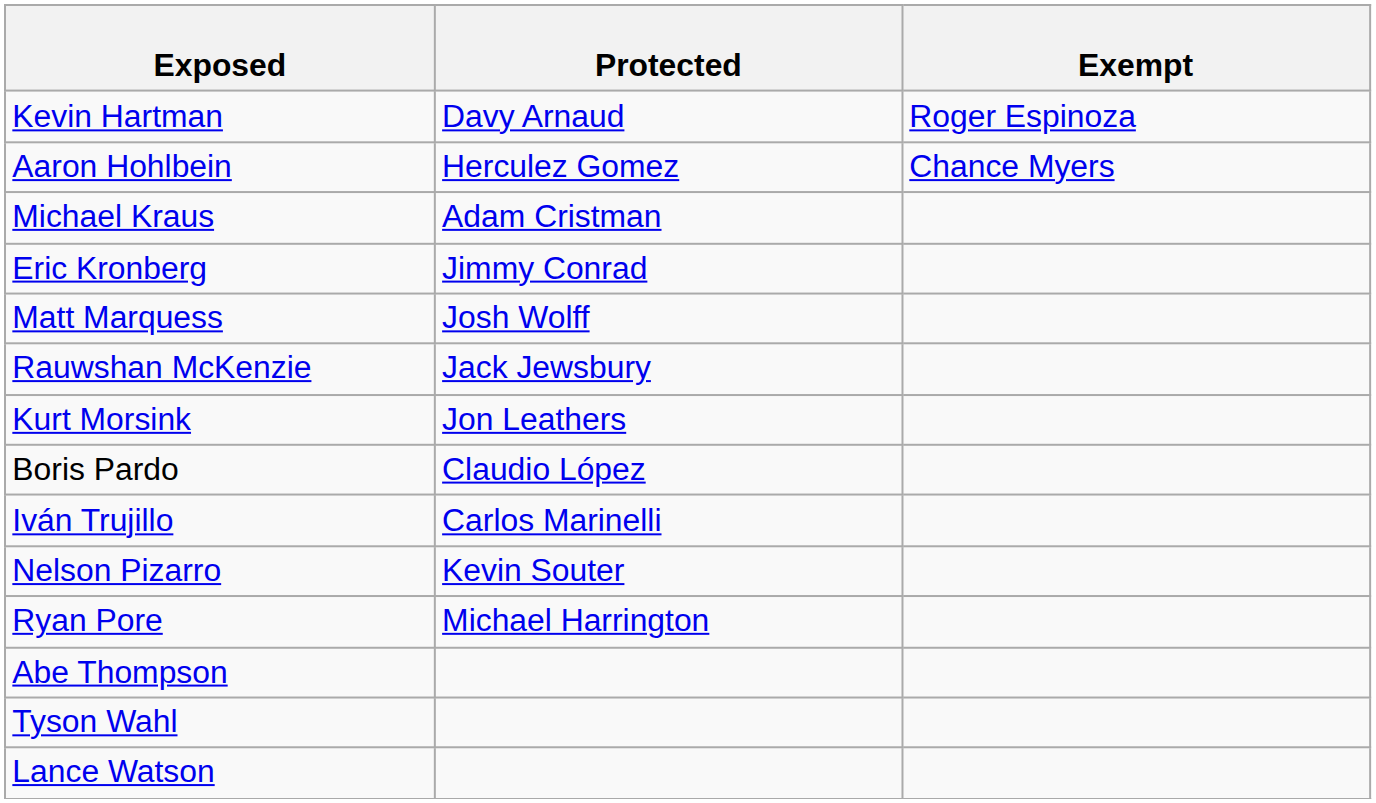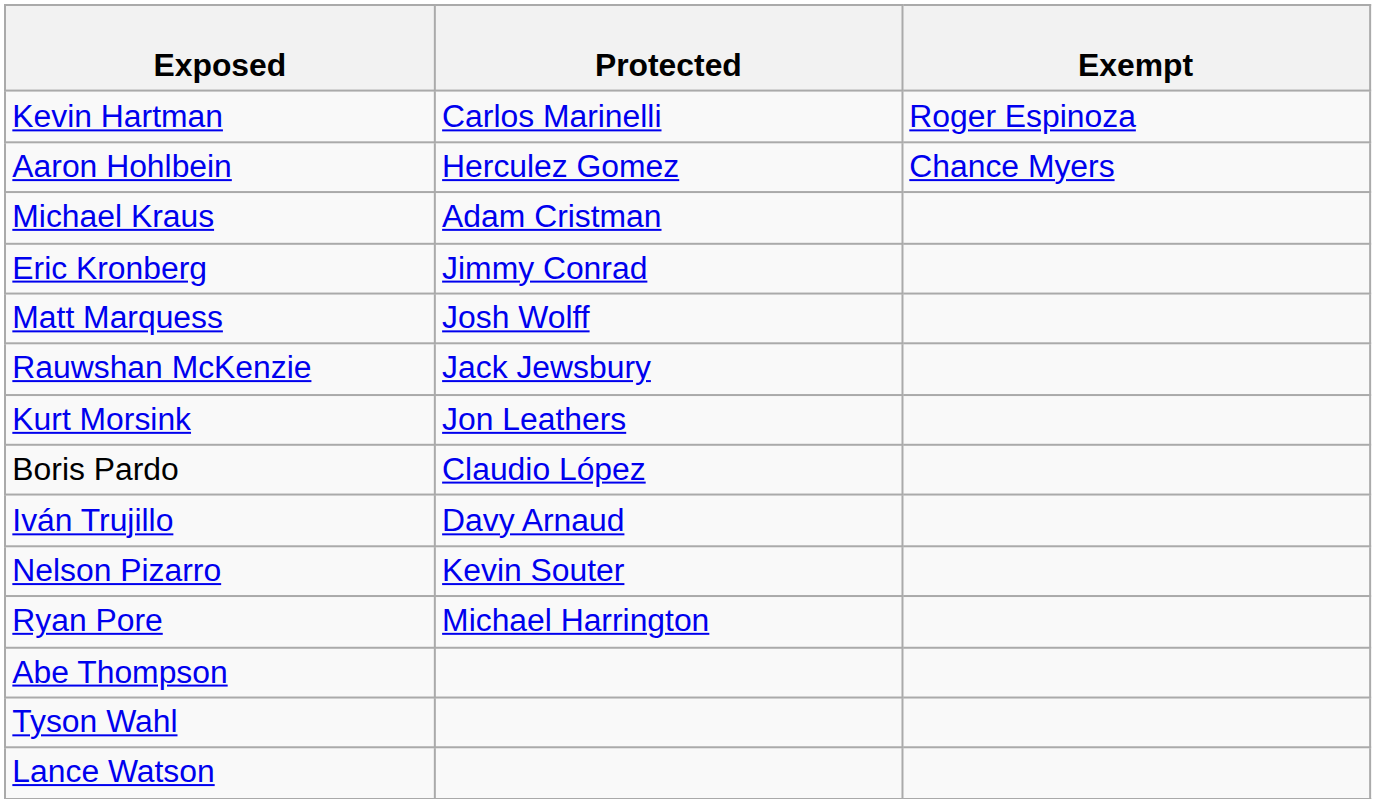Kevin Hartman | Protected: Davy Arnaud -> Carlos Marinelli
Iván Trujillo | Protected: Carlos Marinelli -> Davy Arnaud
